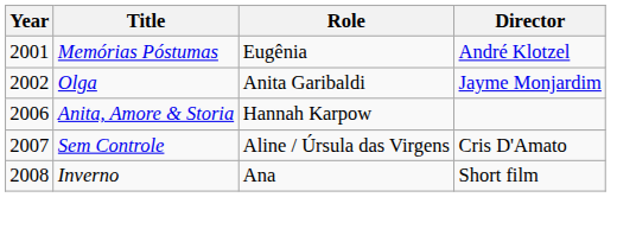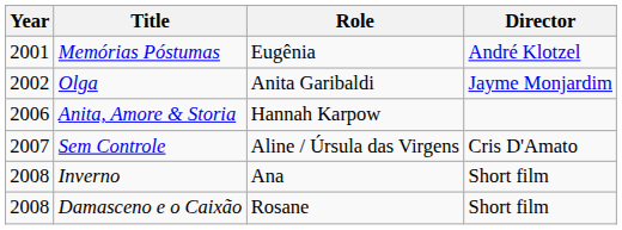+ row: 2008 | Damasceno e o Caixão | Rosane | Short film
